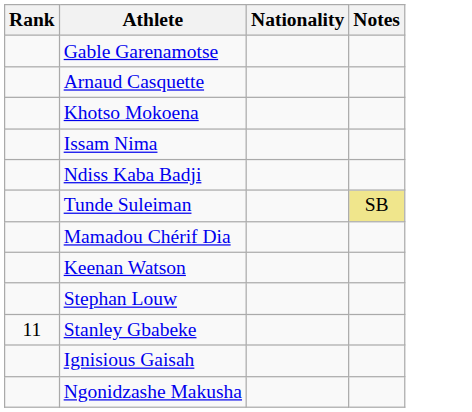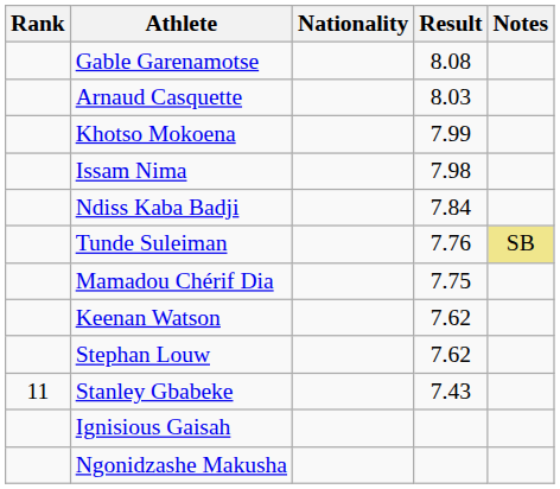+ column: Result | 8.08 | 8.03 | 7.99 | 7.98 | 7.84 | 7.76 | 7.75 | 7.62 | 7.62 | 7.43
